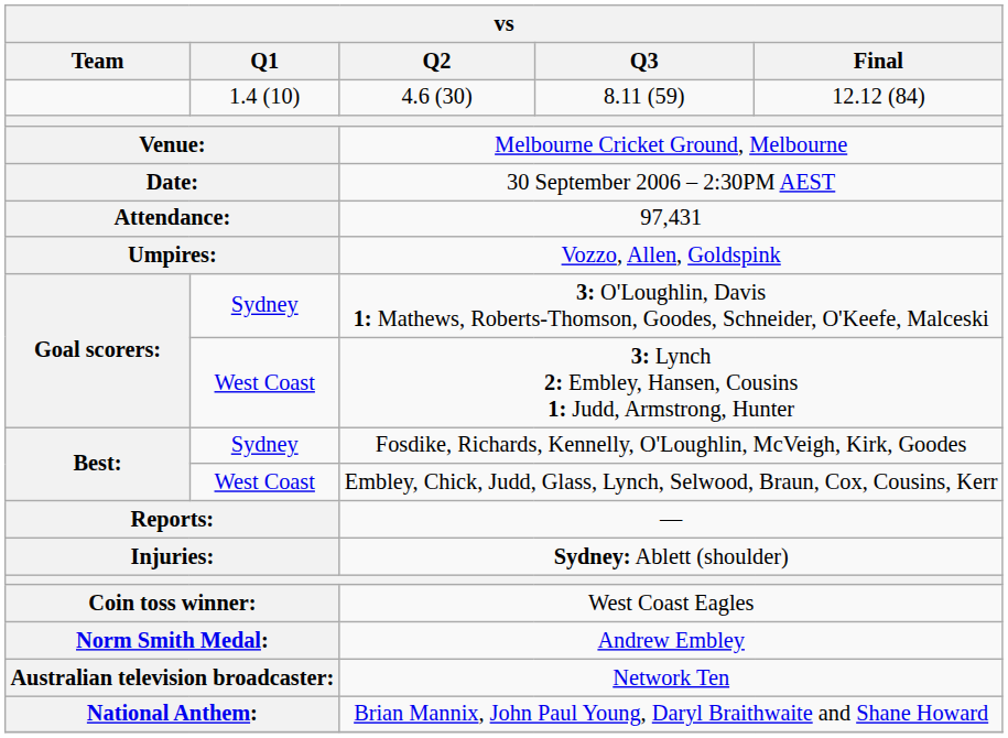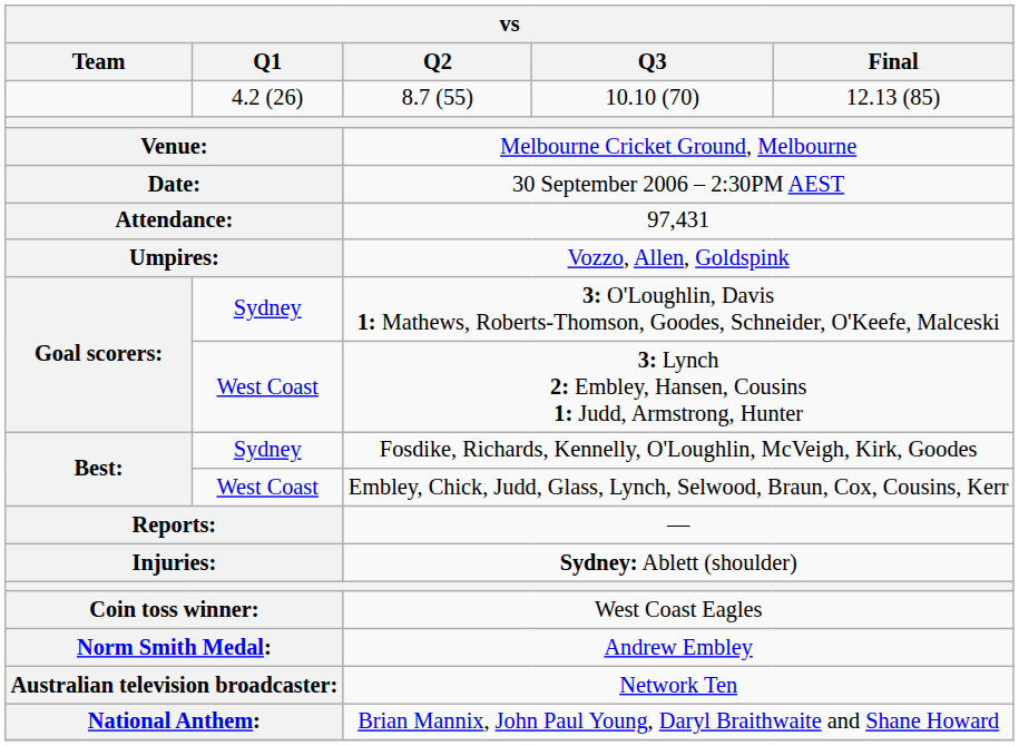- row: 1.4 (10) | 4.6 (30) | 8.11 (59) | 12.12 (84)
+ row: 4.2 (26) | 8.7 (55) | 10.10 (70) | 12.13 (85)
